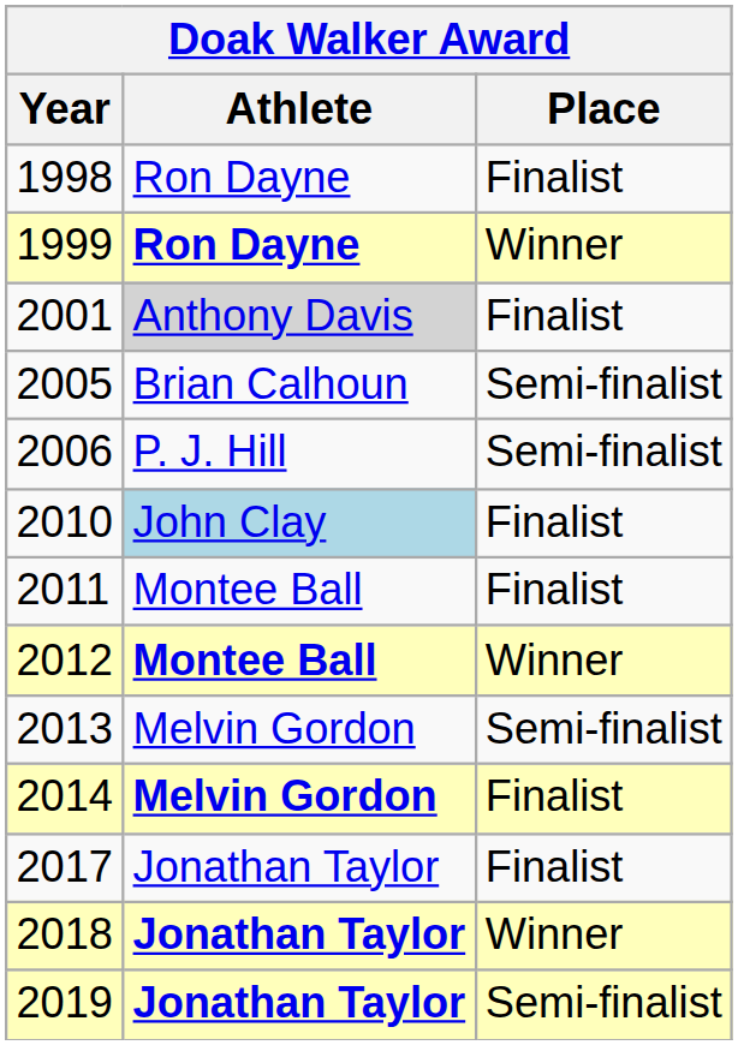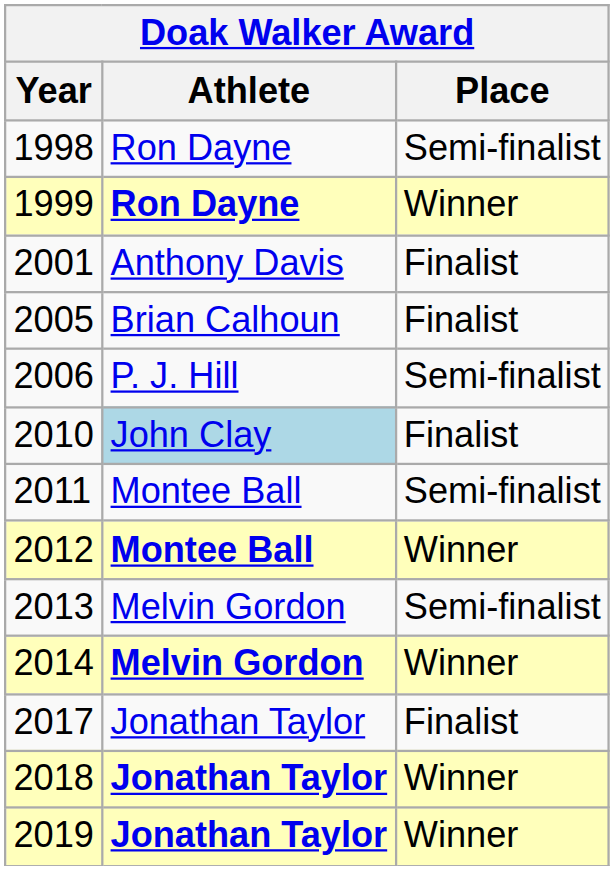1998 | Place: Finalist -> Semi-finalist
2001 | Athlete: lightgrey background -> no background
2005 | Place: Semi-finalist -> Finalist
2011 | Place: Finalist -> Semi-finalist
2014 | Place: Finalist -> Winner
2019 | Place: Semi-finalist -> Winner
